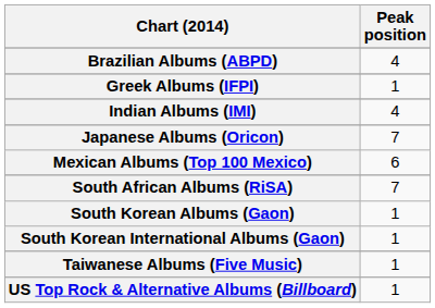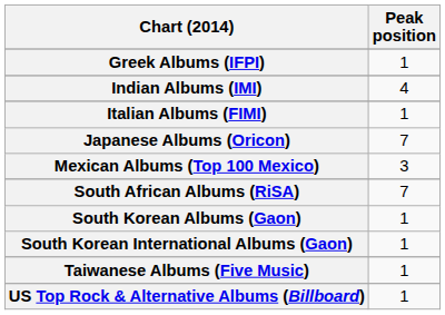- row: Brazilian Albums (ABPD) | 4
+ row: Italian Albums (FIMI) | 1
Mexican Albums (Top 100 Mexico) | Peak position: 6 -> 3
